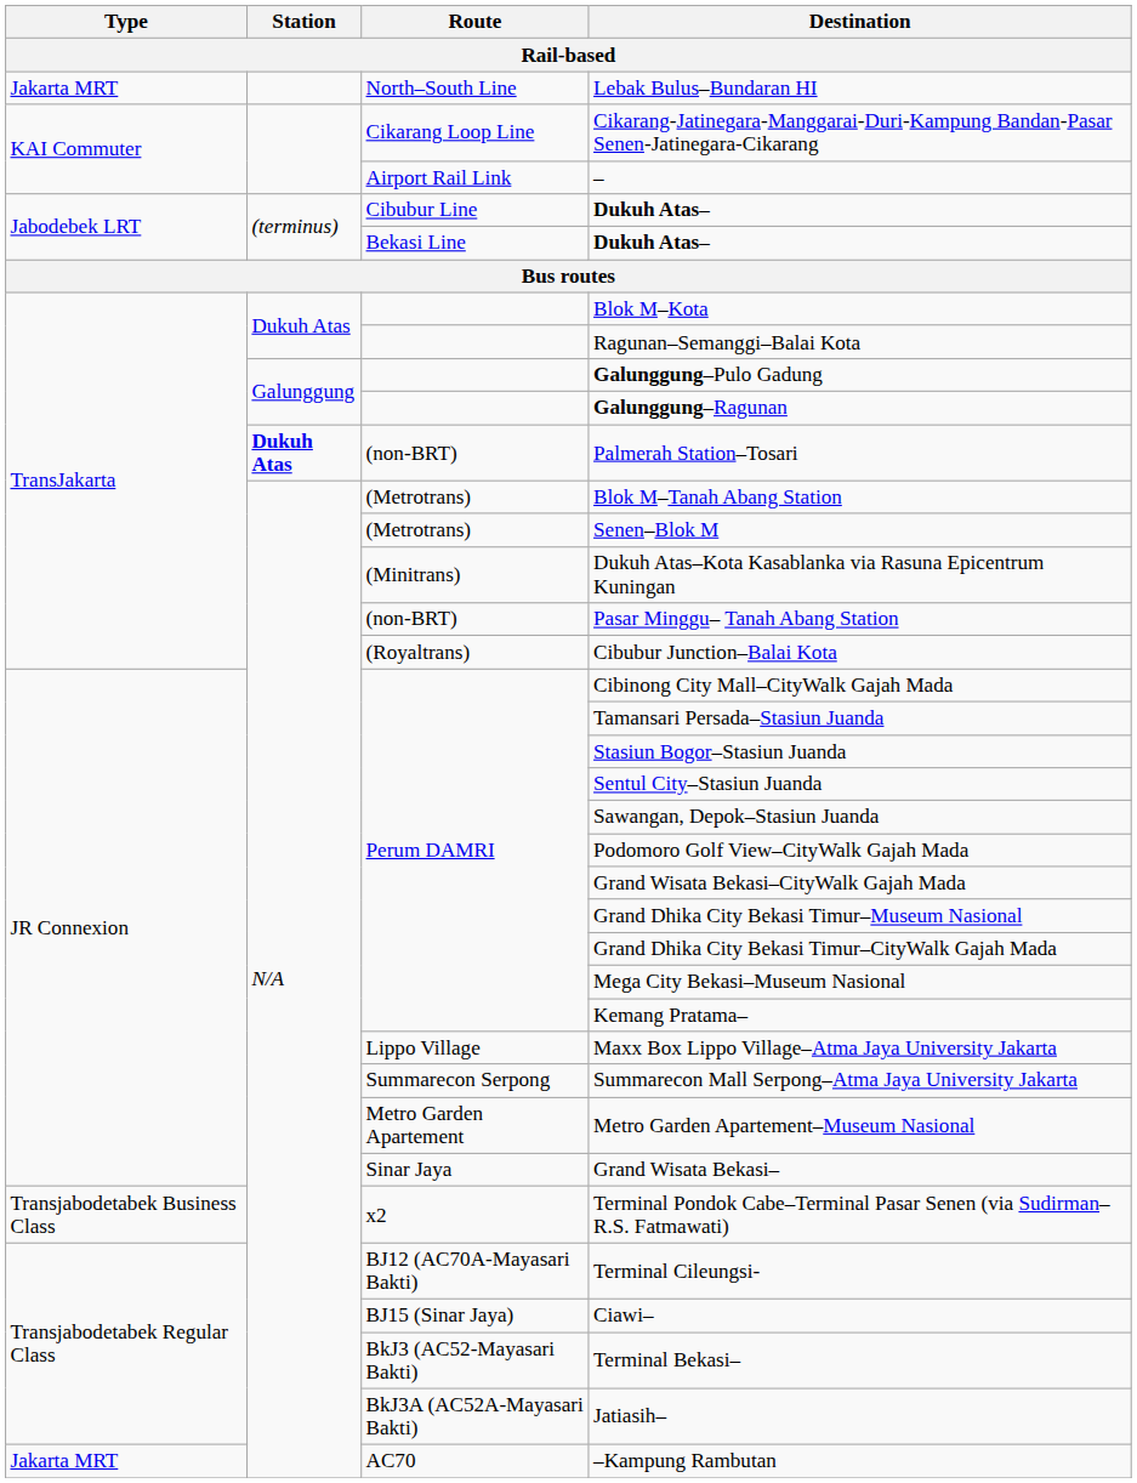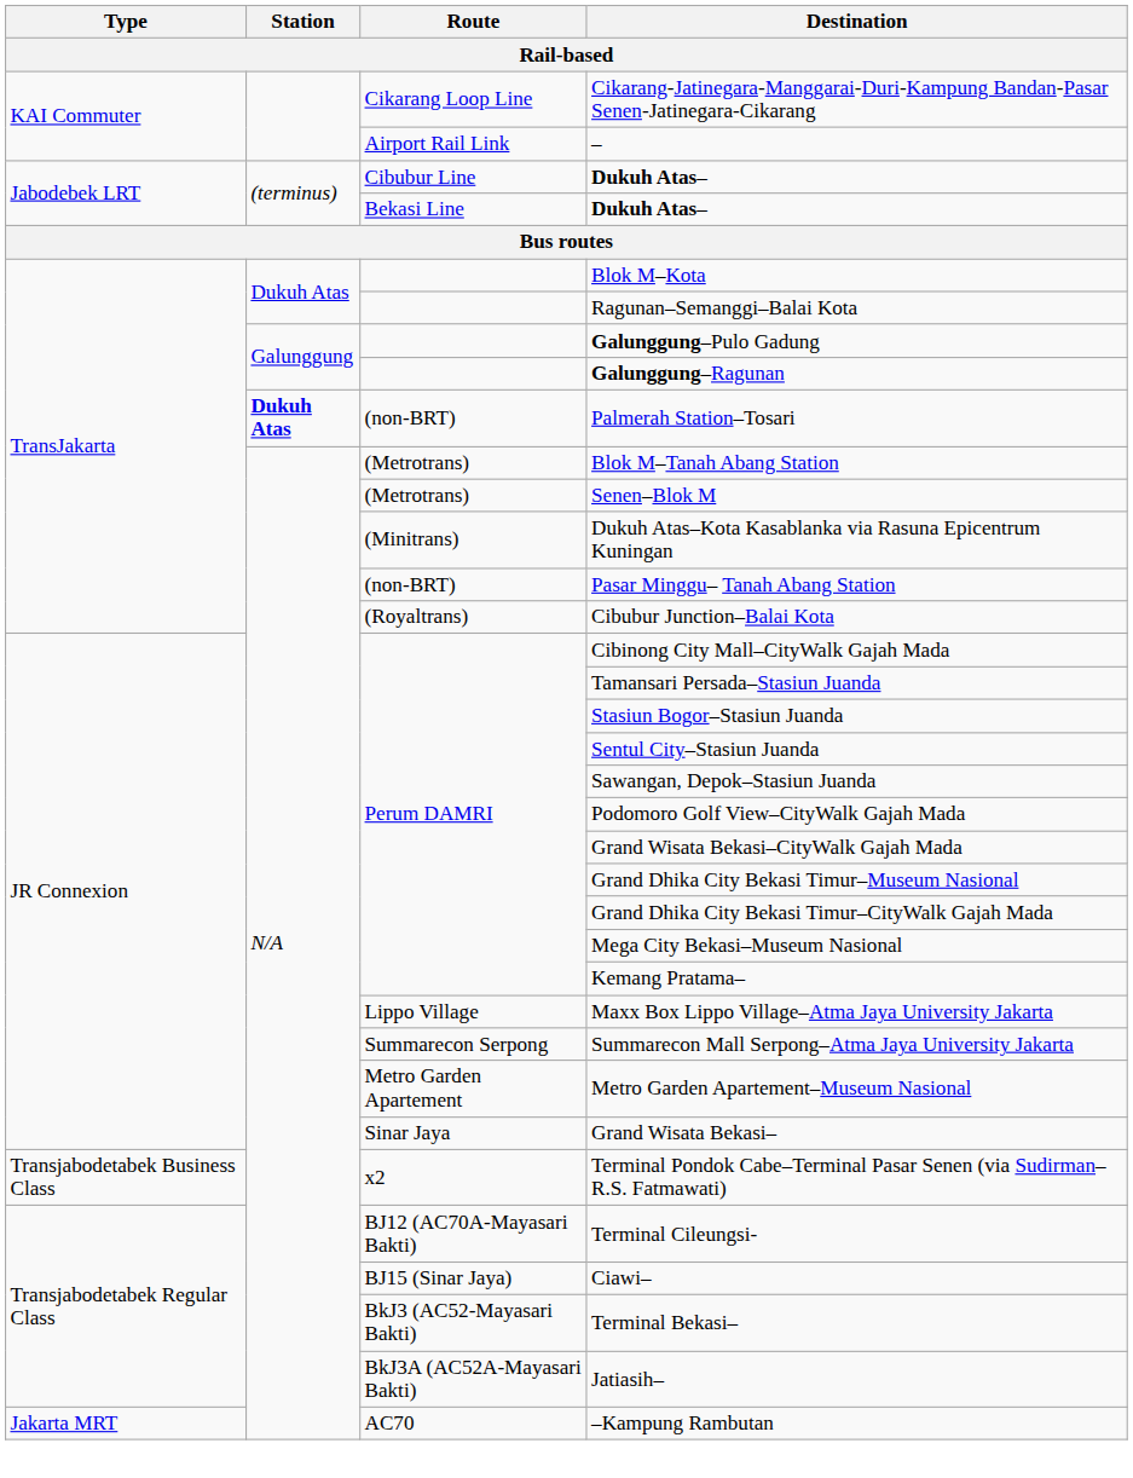- row: Jakarta MRT | North–South Line | Lebak Bulus–Bundaran HI
